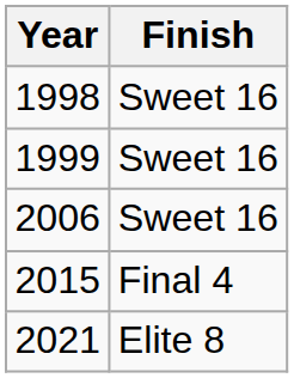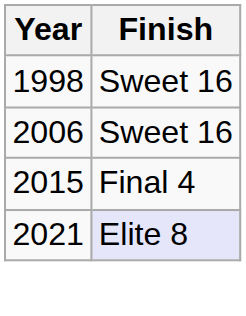- row: 1999 | Sweet 16
2021 | Finish: no background -> lavender background
